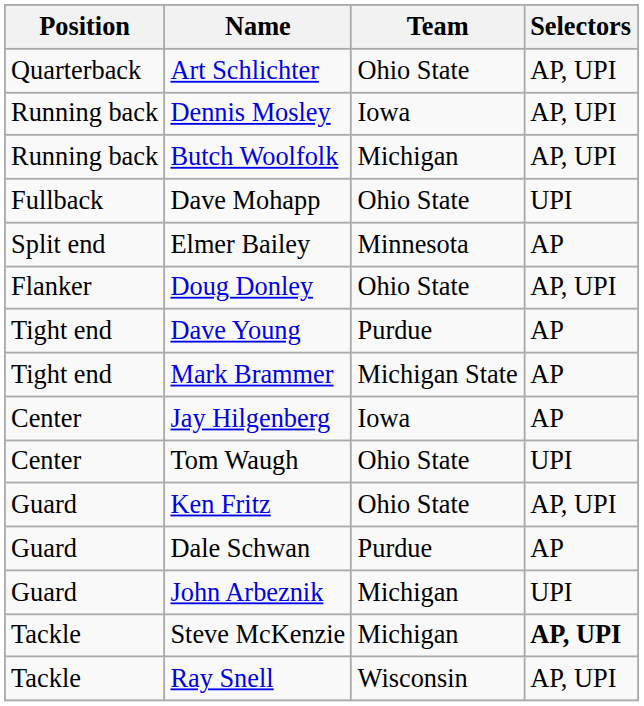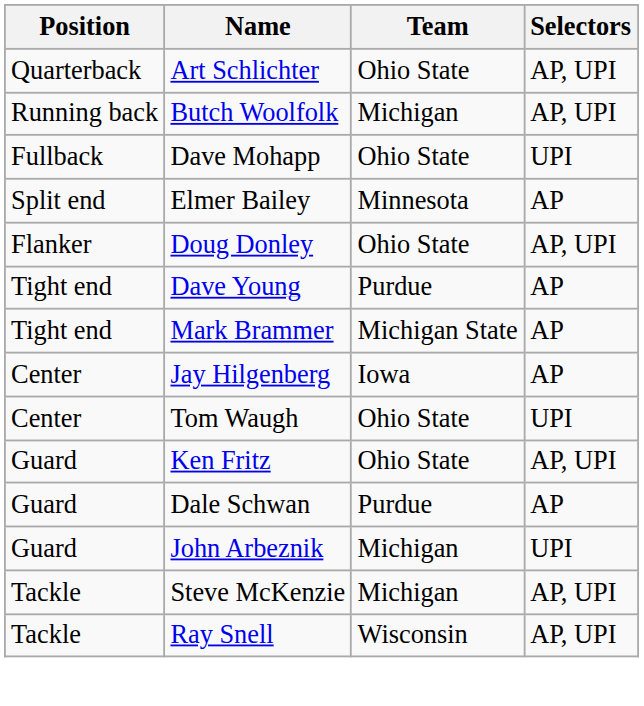- row: Running back | Dennis Mosley | Iowa | AP, UPI
Steve McKenzie | Selectors: bold -> normal
